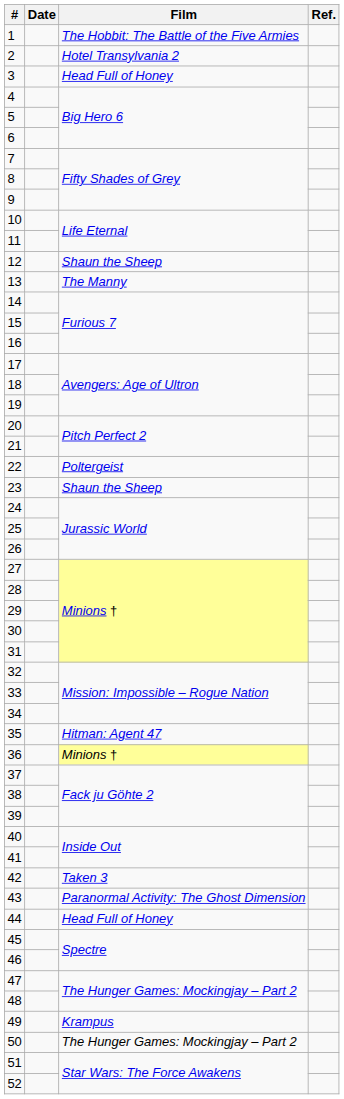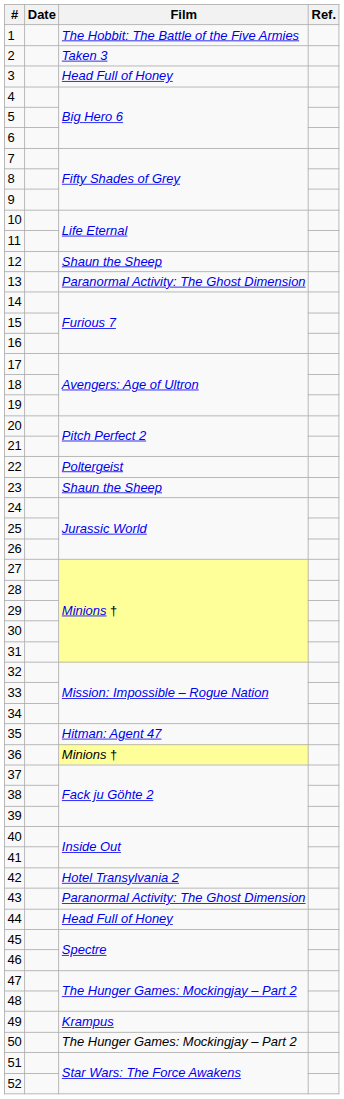2 | Film: Hotel Transylvania 2 -> Taken 3
13 | Film: The Manny -> Paranormal Activity: The Ghost Dimension
42 | Film: Taken 3 -> Hotel Transylvania 2
